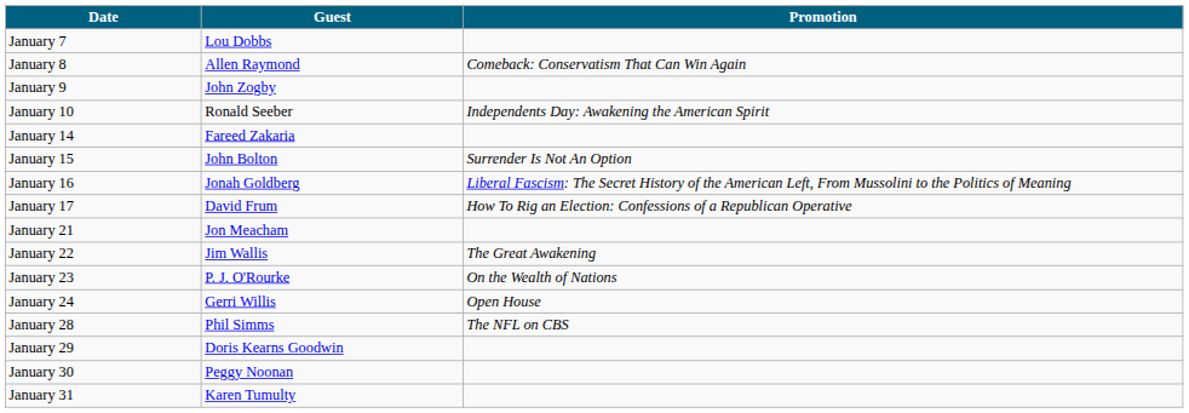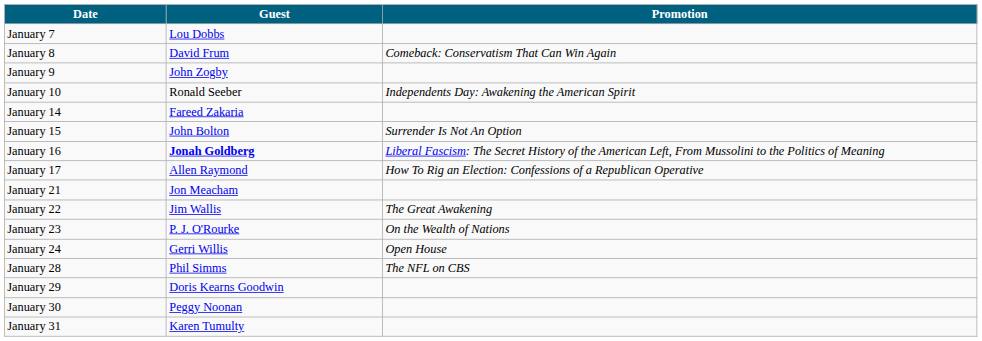January 8 | Guest: Allen Raymond -> David Frum
January 16 | Guest: normal -> bold
January 17 | Guest: David Frum -> Allen Raymond
